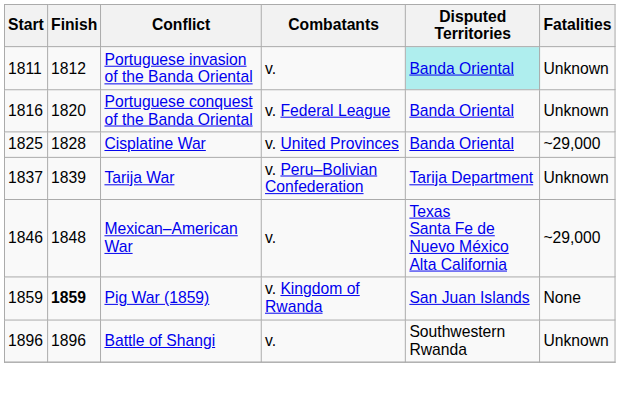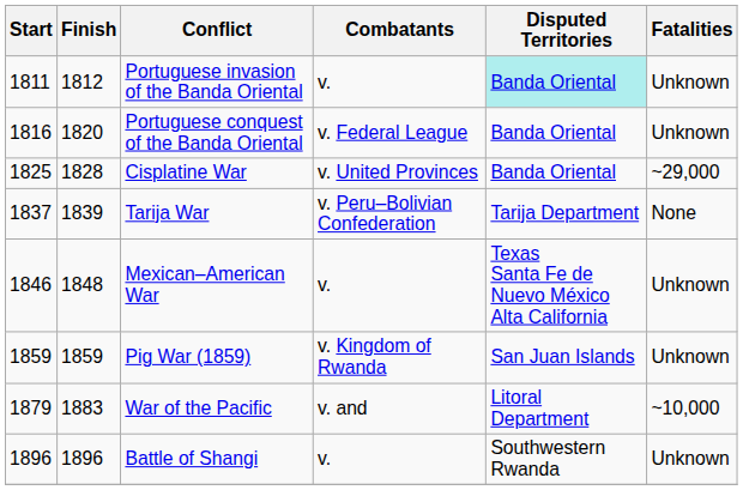Tarija War | Fatalities: Unknown -> None
Mexican–American War | Fatalities: ~29,000 -> Unknown
Pig War (1859) | Finish: bold -> normal
Pig War (1859) | Fatalities: None -> Unknown
+ row: 1879 | 1883 | War of the Pacific | v. and | Litoral Department | ~10,000
